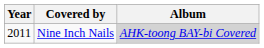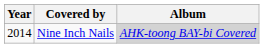Nine Inch Nails | Year: 2011 -> 2014
